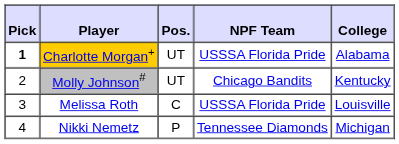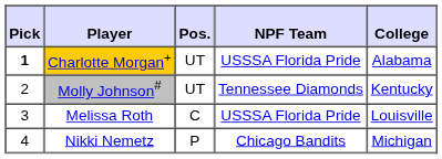Molly Johnson# | NPF Team: Chicago Bandits -> Tennessee Diamonds
Nikki Nemetz | NPF Team: Tennessee Diamonds -> Chicago Bandits
